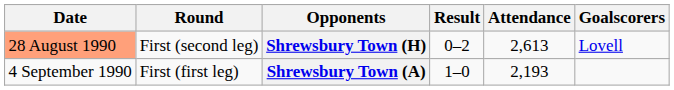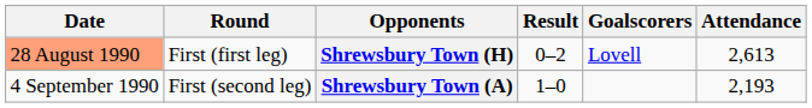columns swapped: Goalscorers <-> Attendance
Shrewsbury Town (H) | Round: First (second leg) -> First (first leg)
Shrewsbury Town (A) | Round: First (first leg) -> First (second leg)
